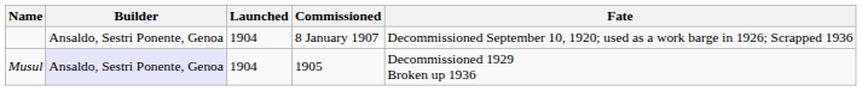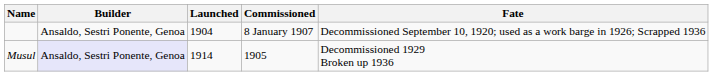Musul | Launched: 1904 -> 1914
